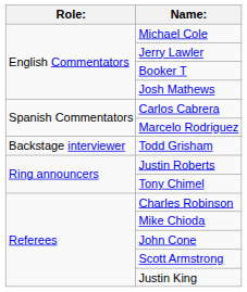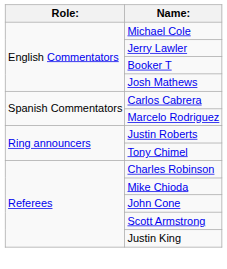- row: Backstage interviewer | Todd Grisham
